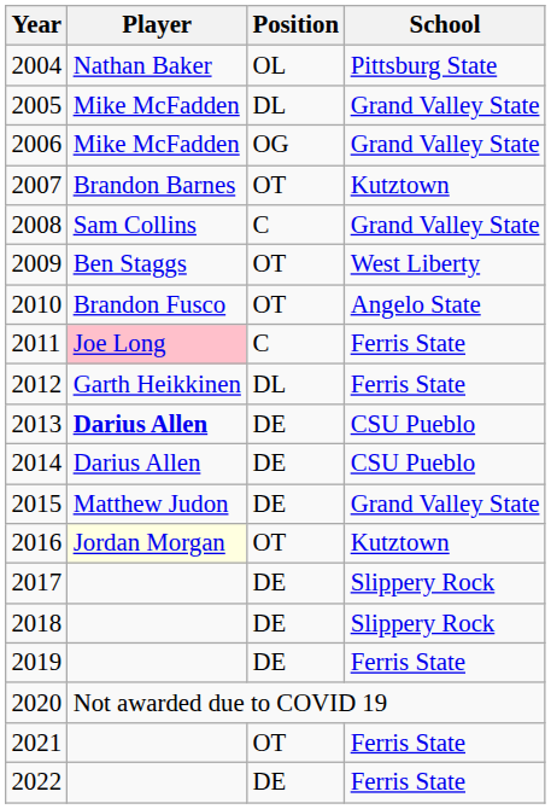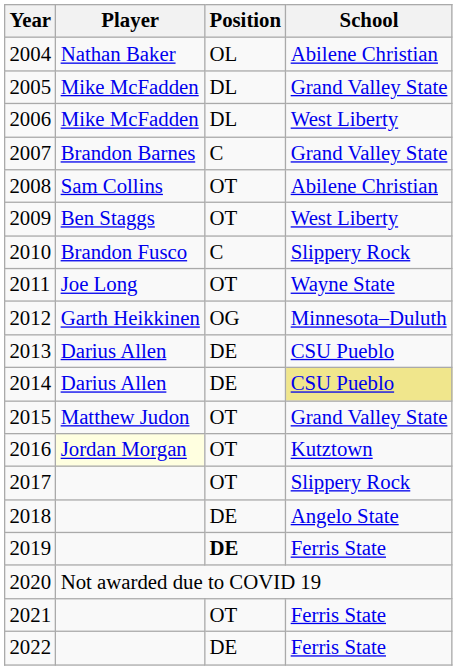2004 | School: Pittsburg State -> Abilene Christian
2006 | Position: OG -> DL
2006 | School: Grand Valley State -> West Liberty
2007 | Position: OT -> C
2007 | School: Kutztown -> Grand Valley State
2008 | Position: C -> OT
2008 | School: Grand Valley State -> Abilene Christian
2010 | Position: OT -> C
2010 | School: Angelo State -> Slippery Rock
2011 | Player: pink background -> no background
2011 | Position: C -> OT
2011 | School: Ferris State -> Wayne State
2012 | Position: DL -> OG
2012 | School: Ferris State -> Minnesota–Duluth
2013 | Player: bold -> normal
2014 | School: no background -> khaki background
2015 | Position: DE -> OT
2017 | Position: DE -> OT
2018 | School: Slippery Rock -> Angelo State
2019 | Position: normal -> bold
